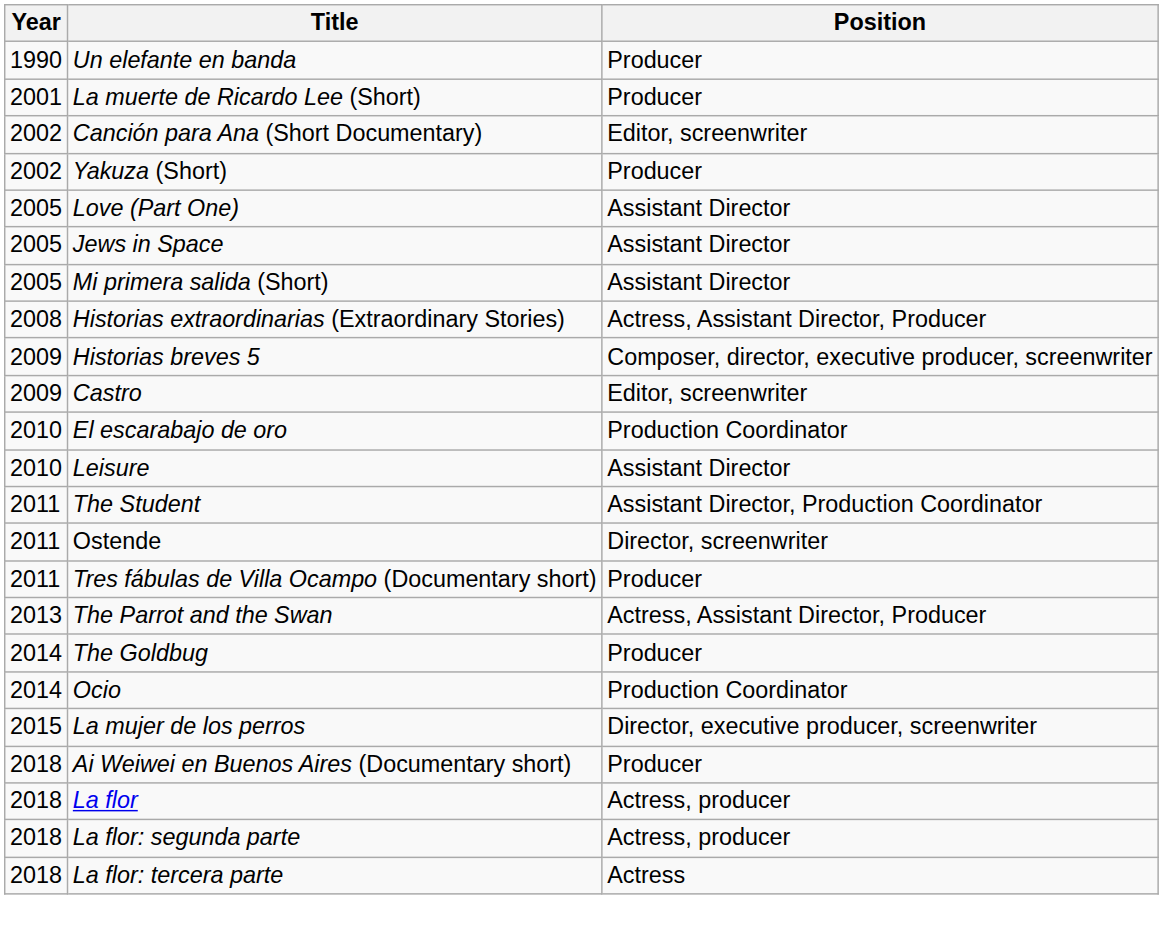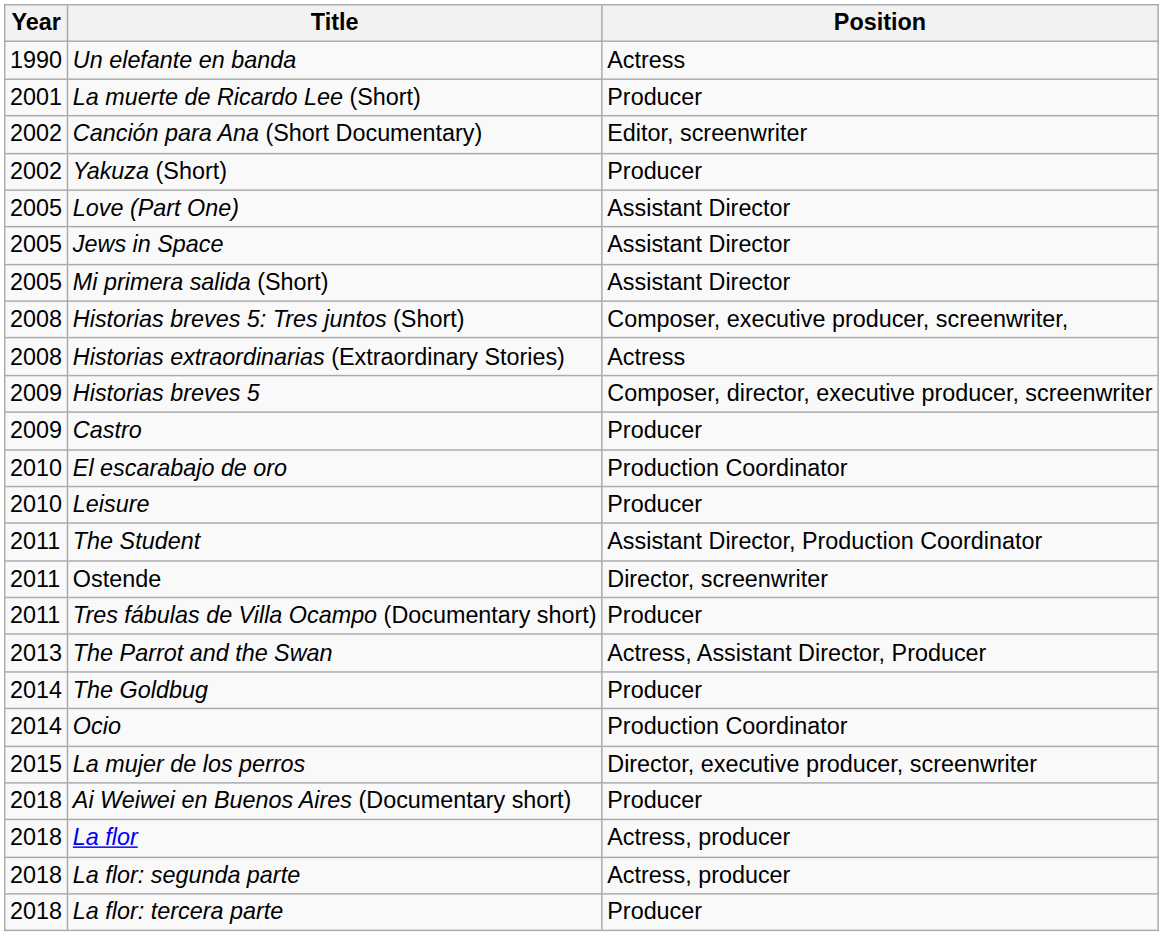Un elefante en banda | Position: Producer -> Actress
+ row: 2008 | Historias breves 5: Tres juntos (Short) | Composer, executive producer, screenwriter,
Historias extraordinarias (Extraordinary Stories) | Position: Actress, Assistant Director, Producer -> Actress
Castro | Position: Editor, screenwriter -> Producer
Leisure | Position: Assistant Director -> Producer
La flor: tercera parte | Position: Actress -> Producer
